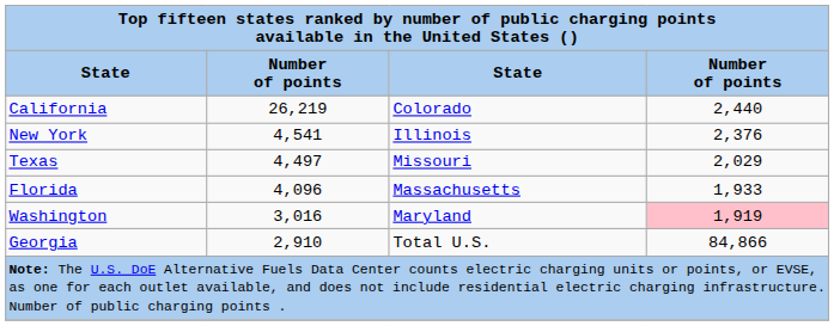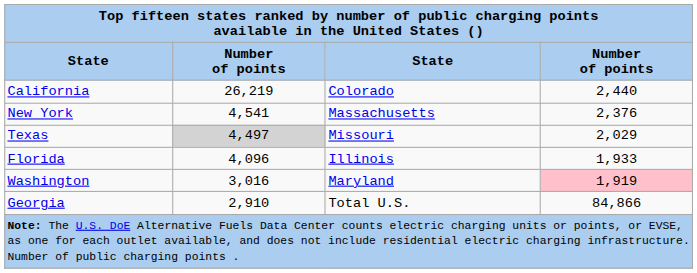New York | column 3: Illinois -> Massachusetts
Texas | column 2: no background -> lightgrey background
Florida | column 3: Massachusetts -> Illinois
